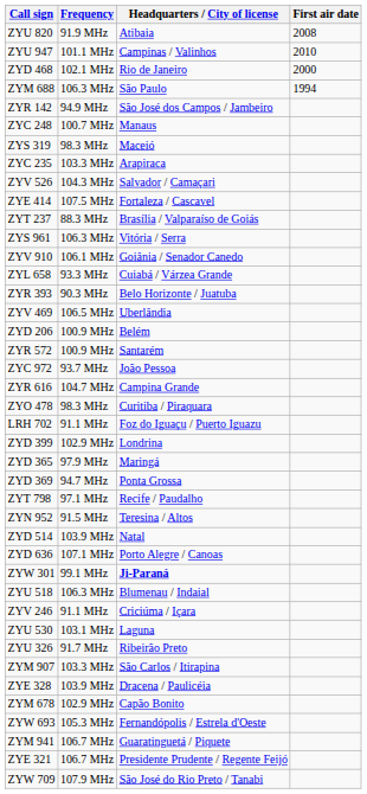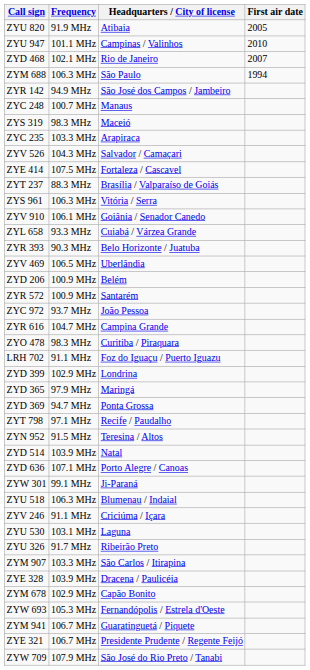ZYU 820 | First air date: 2008 -> 2005
ZYD 468 | First air date: 2000 -> 2007
ZYW 301 | Headquarters / City of license: bold -> normal
